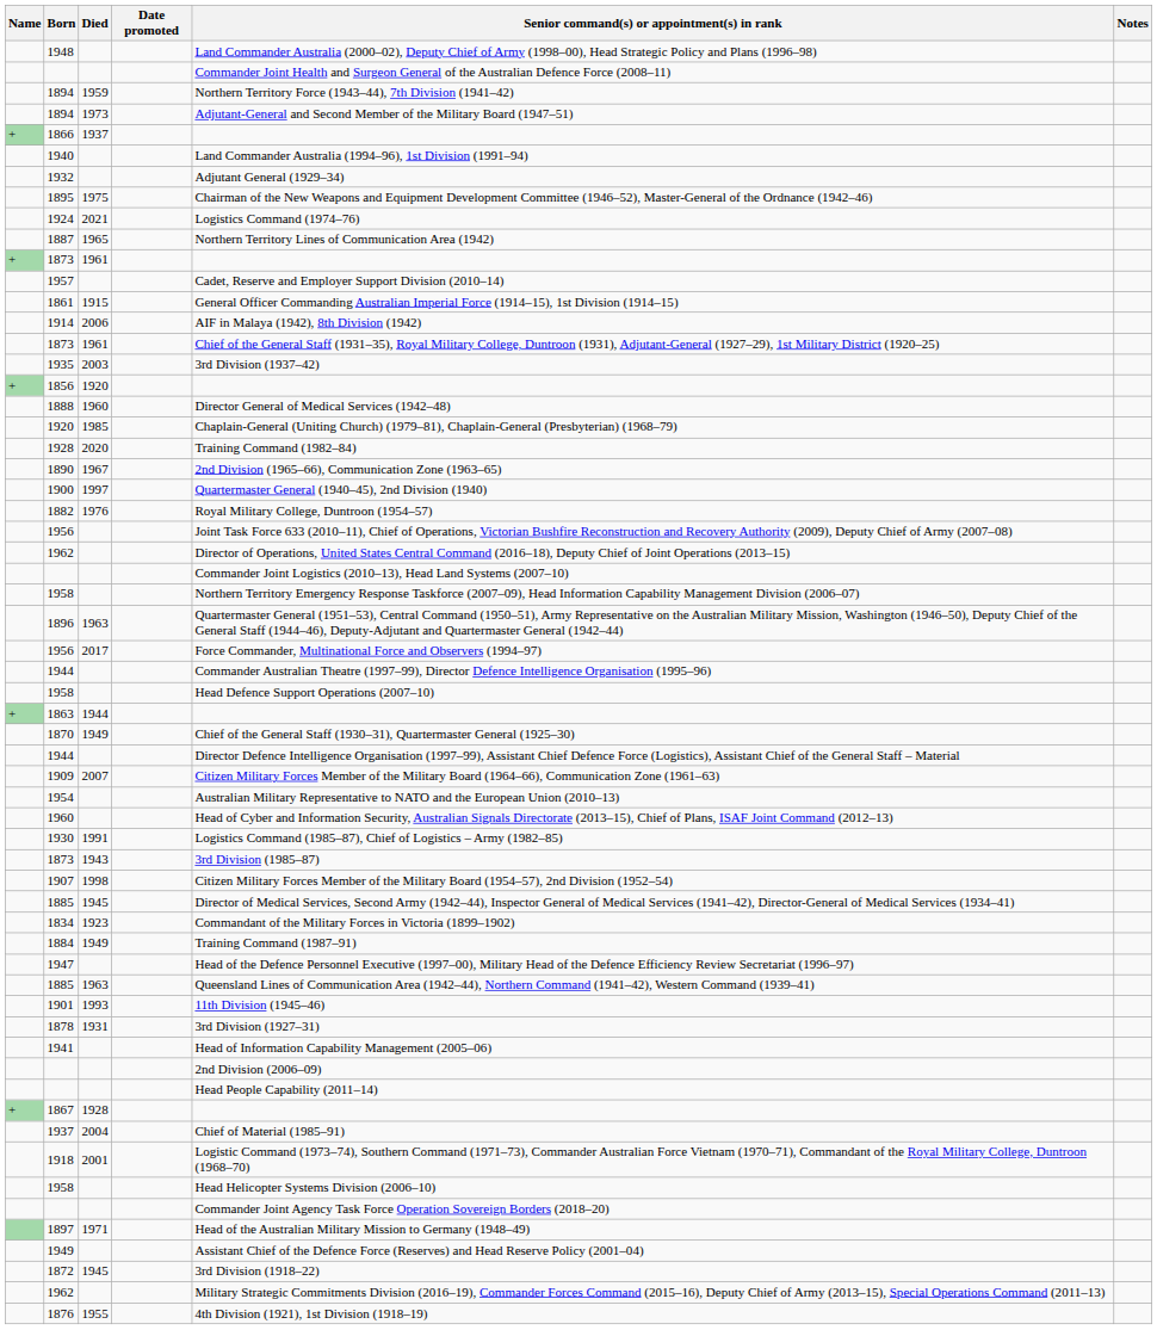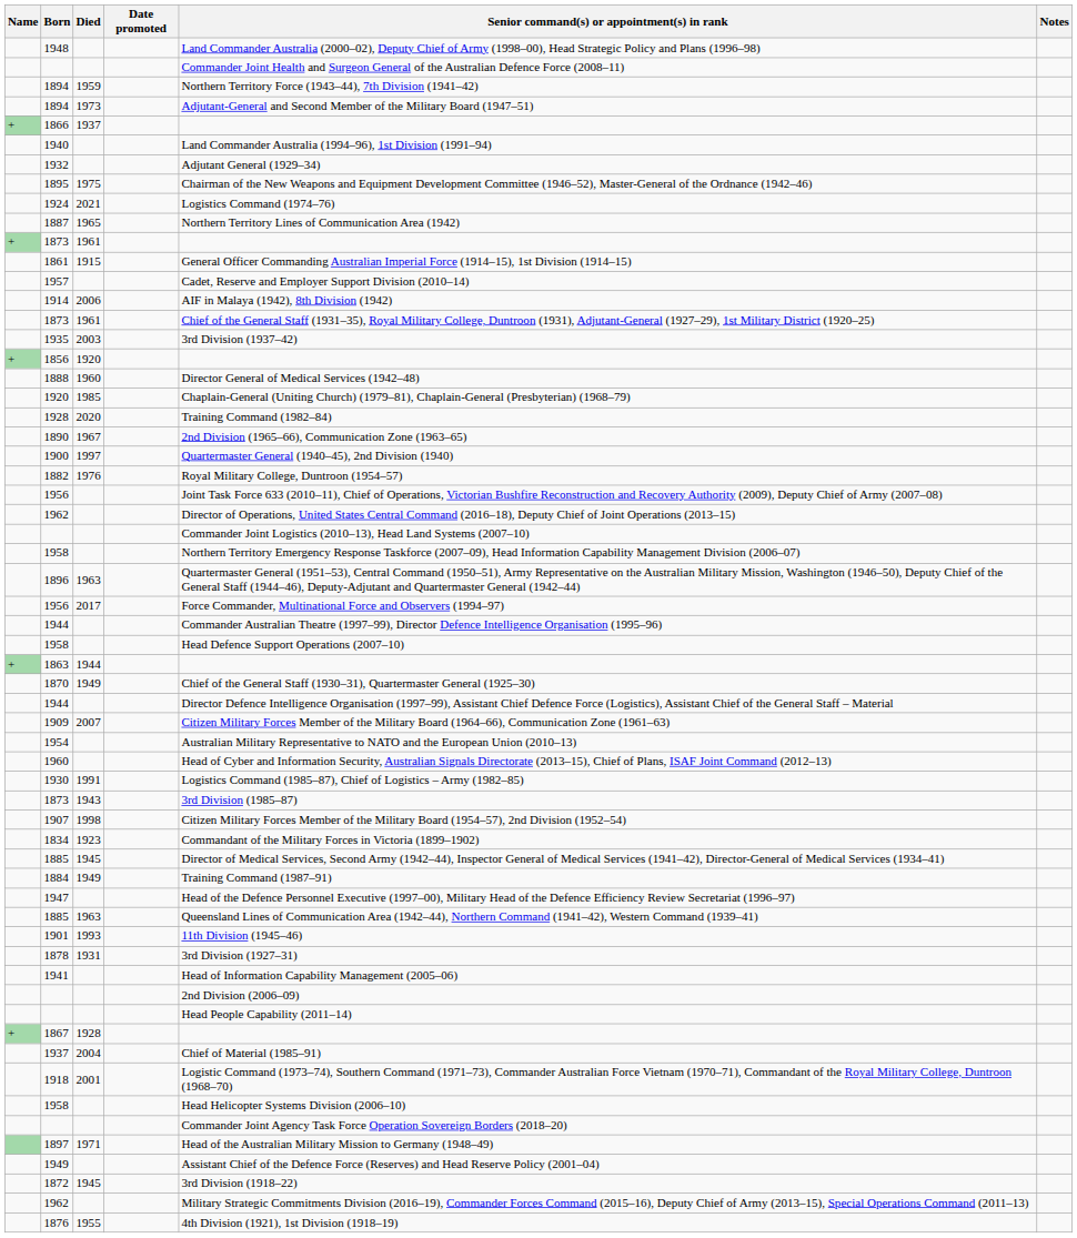rows swapped: 1957 <-> 1861
rows swapped: 1834 <-> 1885 / 1945
